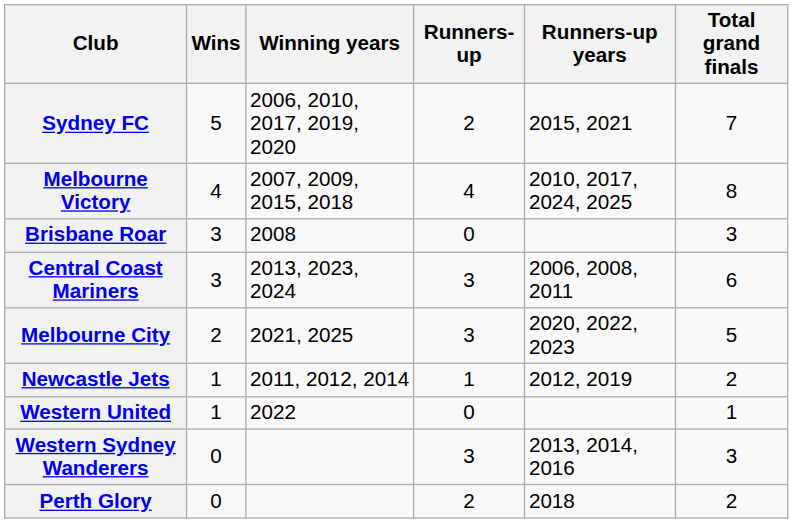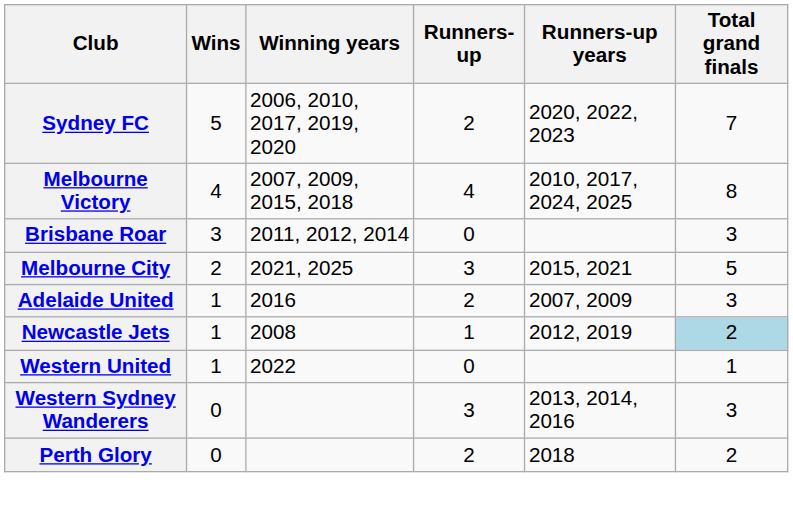Sydney FC | Runners-up years: 2015, 2021 -> 2020, 2022, 2023
Brisbane Roar | Winning years: 2008 -> 2011, 2012, 2014
- row: Central Coast Mariners | 3 | 2013, 2023, 2024 | 3 | 2006, 2008, 2011 | 6
Melbourne City | Runners-up years: 2020, 2022, 2023 -> 2015, 2021
+ row: Adelaide United | 1 | 2016 | 2 | 2007, 2009 | 3
Newcastle Jets | Winning years: 2011, 2012, 2014 -> 2008
Newcastle Jets | Total grand finals: no background -> lightblue background
